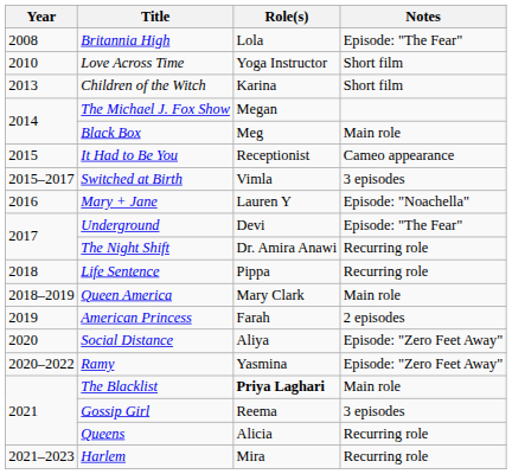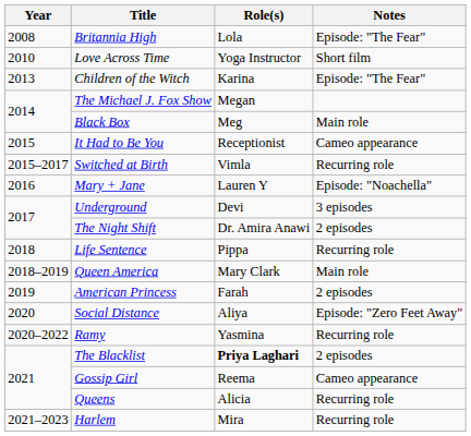Children of the Witch | Notes: Short film -> Episode: "The Fear"
Switched at Birth | Notes: 3 episodes -> Recurring role
Underground | Notes: Episode: "The Fear" -> 3 episodes
The Night Shift | Notes: Recurring role -> 2 episodes
Ramy | Notes: Episode: "Zero Feet Away" -> Recurring role
The Blacklist | Notes: Main role -> 2 episodes
Gossip Girl | Notes: 3 episodes -> Cameo appearance
